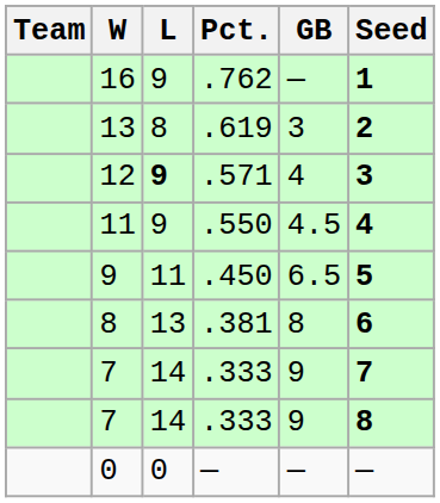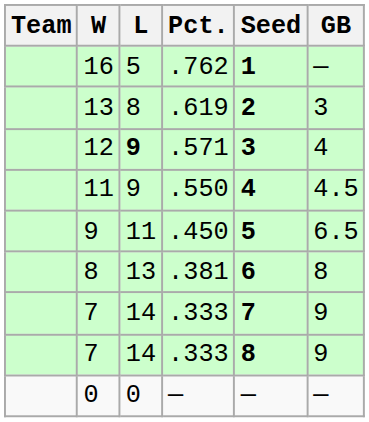columns swapped: GB <-> Seed
16 | L: 9 -> 5
